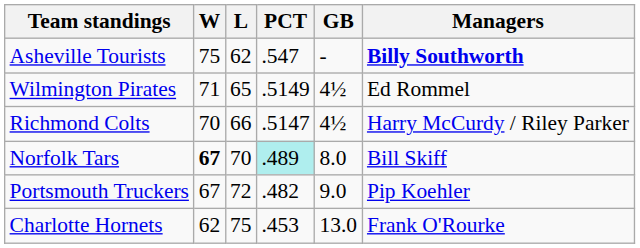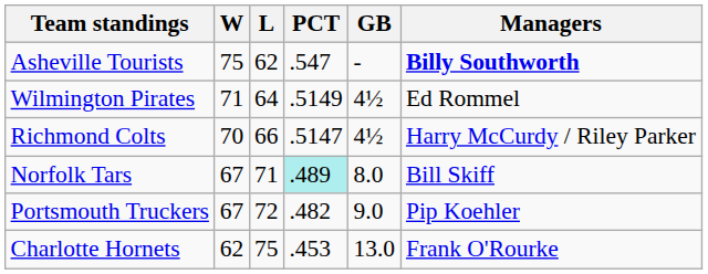Wilmington Pirates | L: 65 -> 64
Norfolk Tars | W: bold -> normal
Norfolk Tars | L: 70 -> 71
